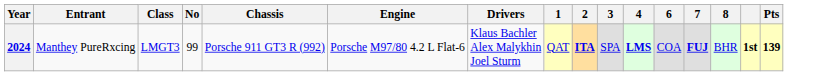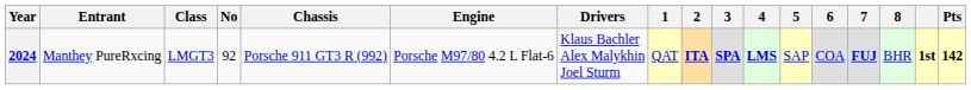+ column: 5 | SAP
2024 | No: 99 -> 92
2024 | 3: normal -> bold
2024 | Pts: 139 -> 142
